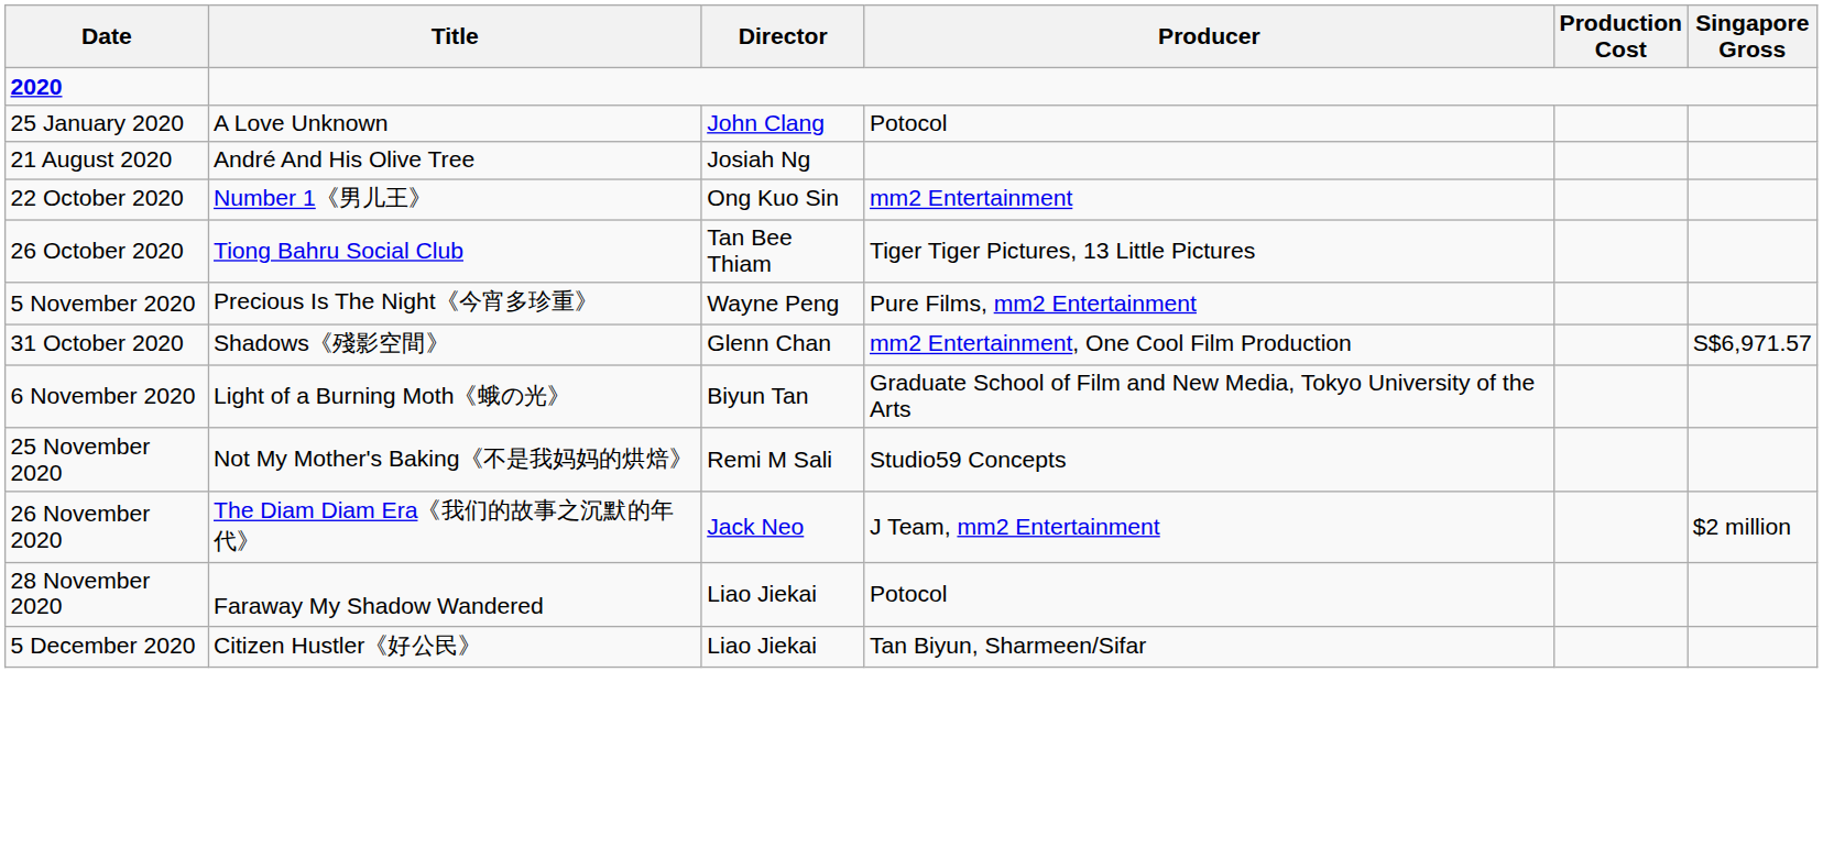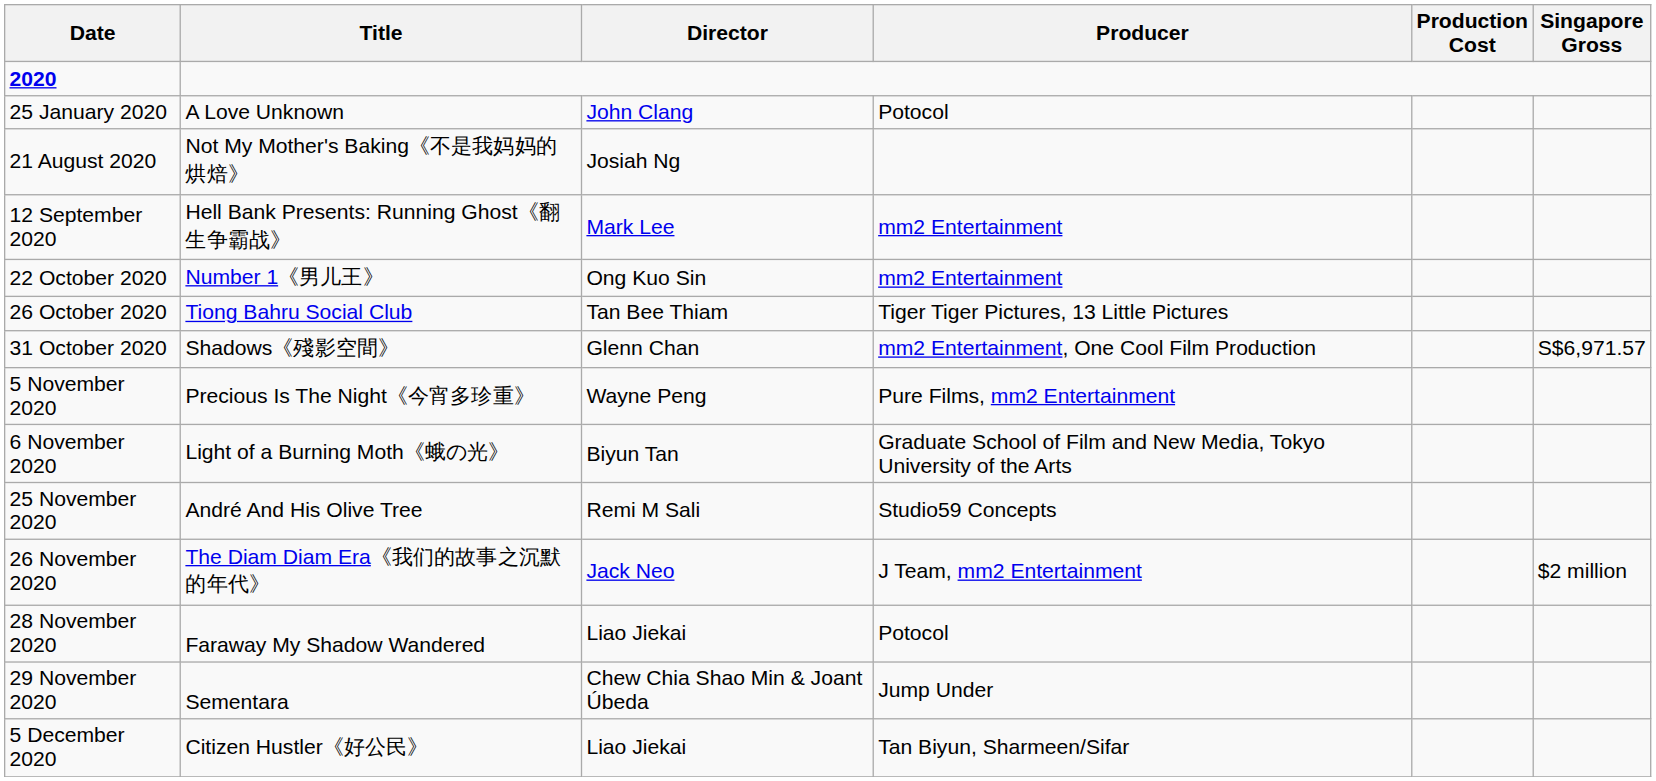21 August 2020 | Title: André And His Olive Tree -> Not My Mother's Baking《不是我妈妈的烘焙》
+ row: 12 September 2020 | Hell Bank Presents: Running Ghost《翻生争霸战》 | Mark Lee | mm2 Entertainment
rows swapped: 31 October 2020 <-> 5 November 2020
25 November 2020 | Title: Not My Mother's Baking《不是我妈妈的烘焙》 -> André And His Olive Tree
+ row: 29 November 2020 | Sementara | Chew Chia Shao Min & Joant Úbeda | Jump Under
